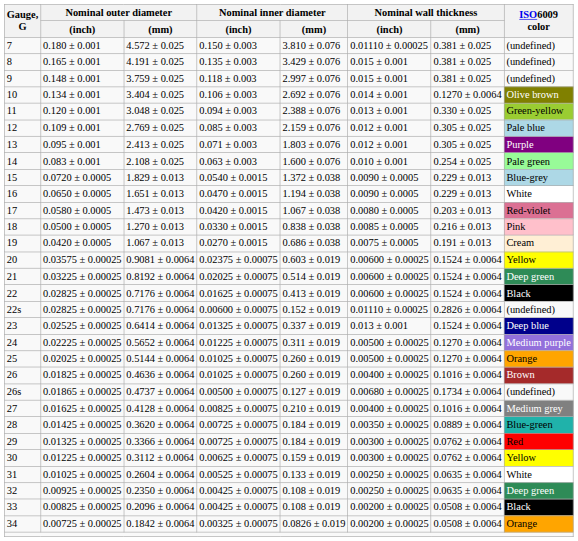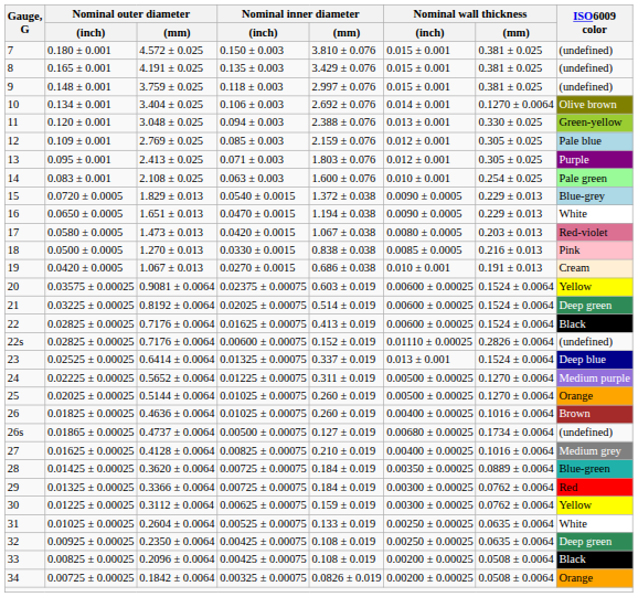7 | Nominal wall thickness / (inch): 0.01110 ± 0.00025 -> 0.015 ± 0.001
19 | Nominal wall thickness / (inch): 0.0075 ± 0.0005 -> 0.010 ± 0.001
